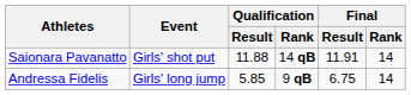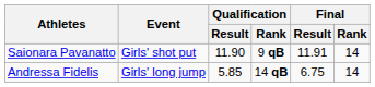Saionara Pavanatto | Qualification / Result: 11.88 -> 11.90
Saionara Pavanatto | Qualification / Rank: 14 qB -> 9 qB
Andressa Fidelis | Qualification / Rank: 9 qB -> 14 qB
